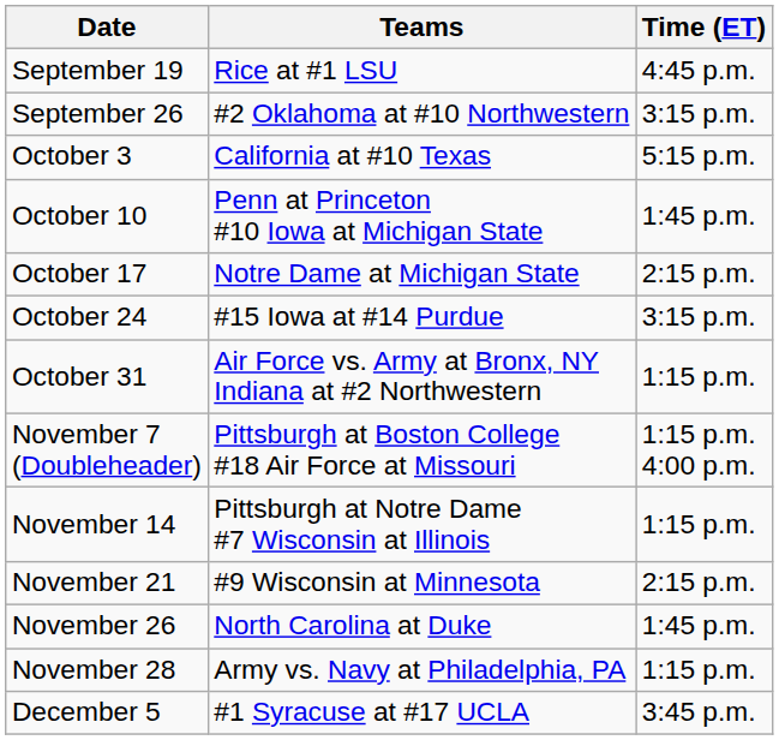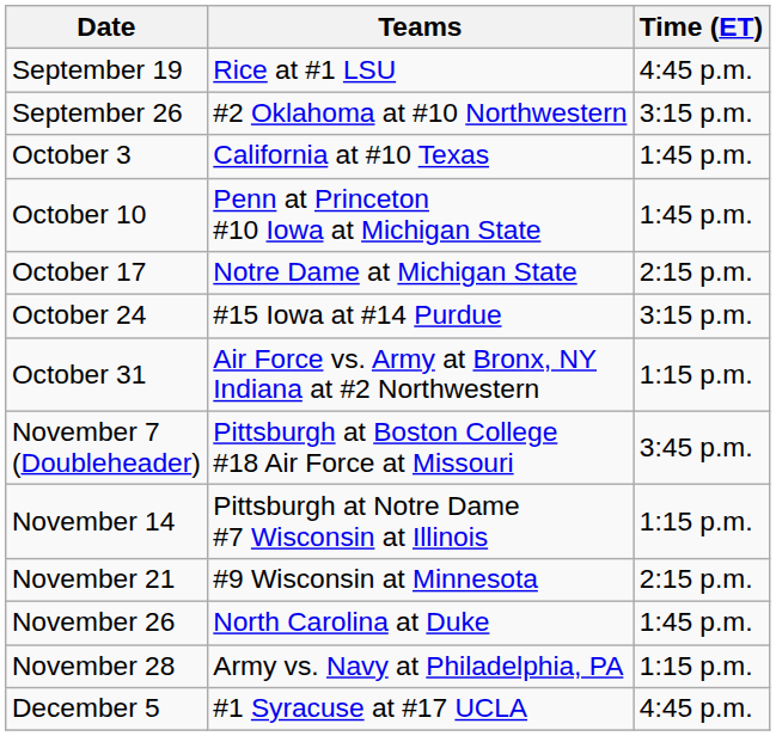October 3 | Time (ET): 5:15 p.m. -> 1:45 p.m.
November 7 (Doubleheader) | Time (ET): 1:15 p.m. 4:00 p.m. -> 3:45 p.m.
December 5 | Time (ET): 3:45 p.m. -> 4:45 p.m.
